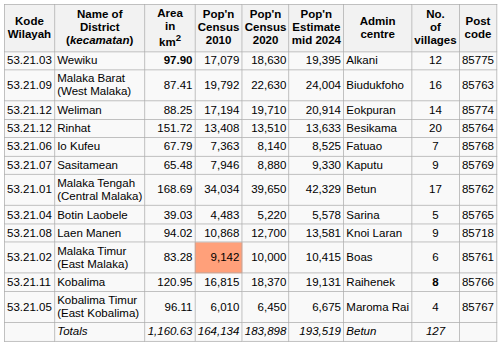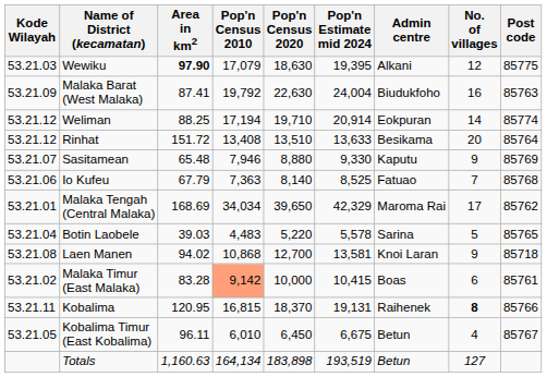rows swapped: Io Kufeu <-> Sasitamean
Malaka Tengah (Central Malaka) | Admin centre: Betun -> Maroma Rai
Kobalima Timur (East Kobalima) | Admin centre: Maroma Rai -> Betun
